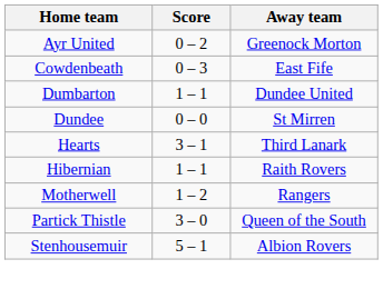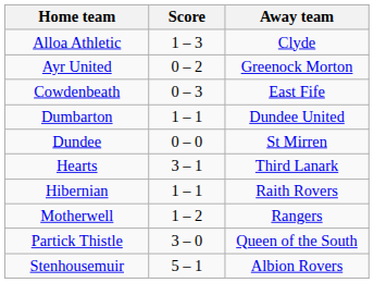+ row: Alloa Athletic | 1 – 3 | Clyde
